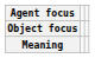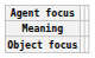rows swapped: Object focus <-> Meaning
